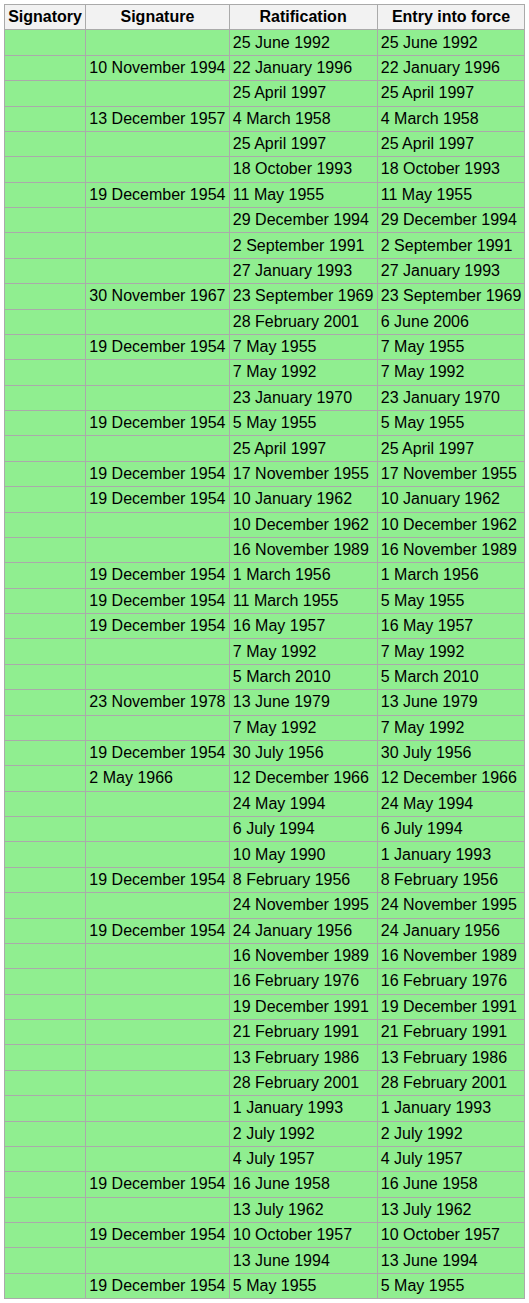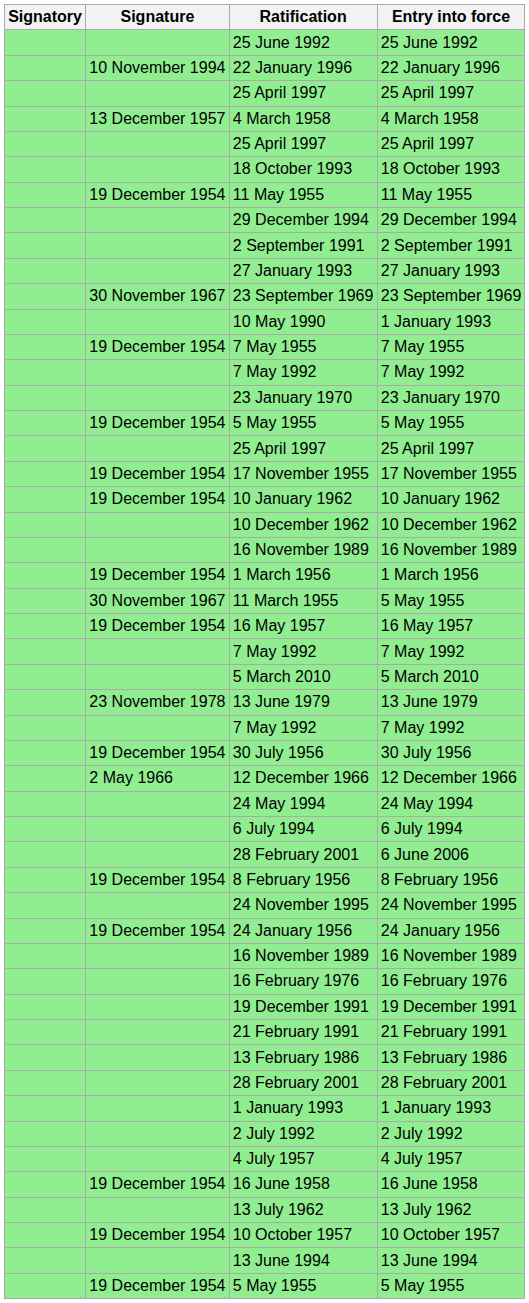rows swapped: 10 May 1990 <-> 28 February 2001 / 6 June 2006
11 March 1955 | Signature: 19 December 1954 -> 30 November 1967
